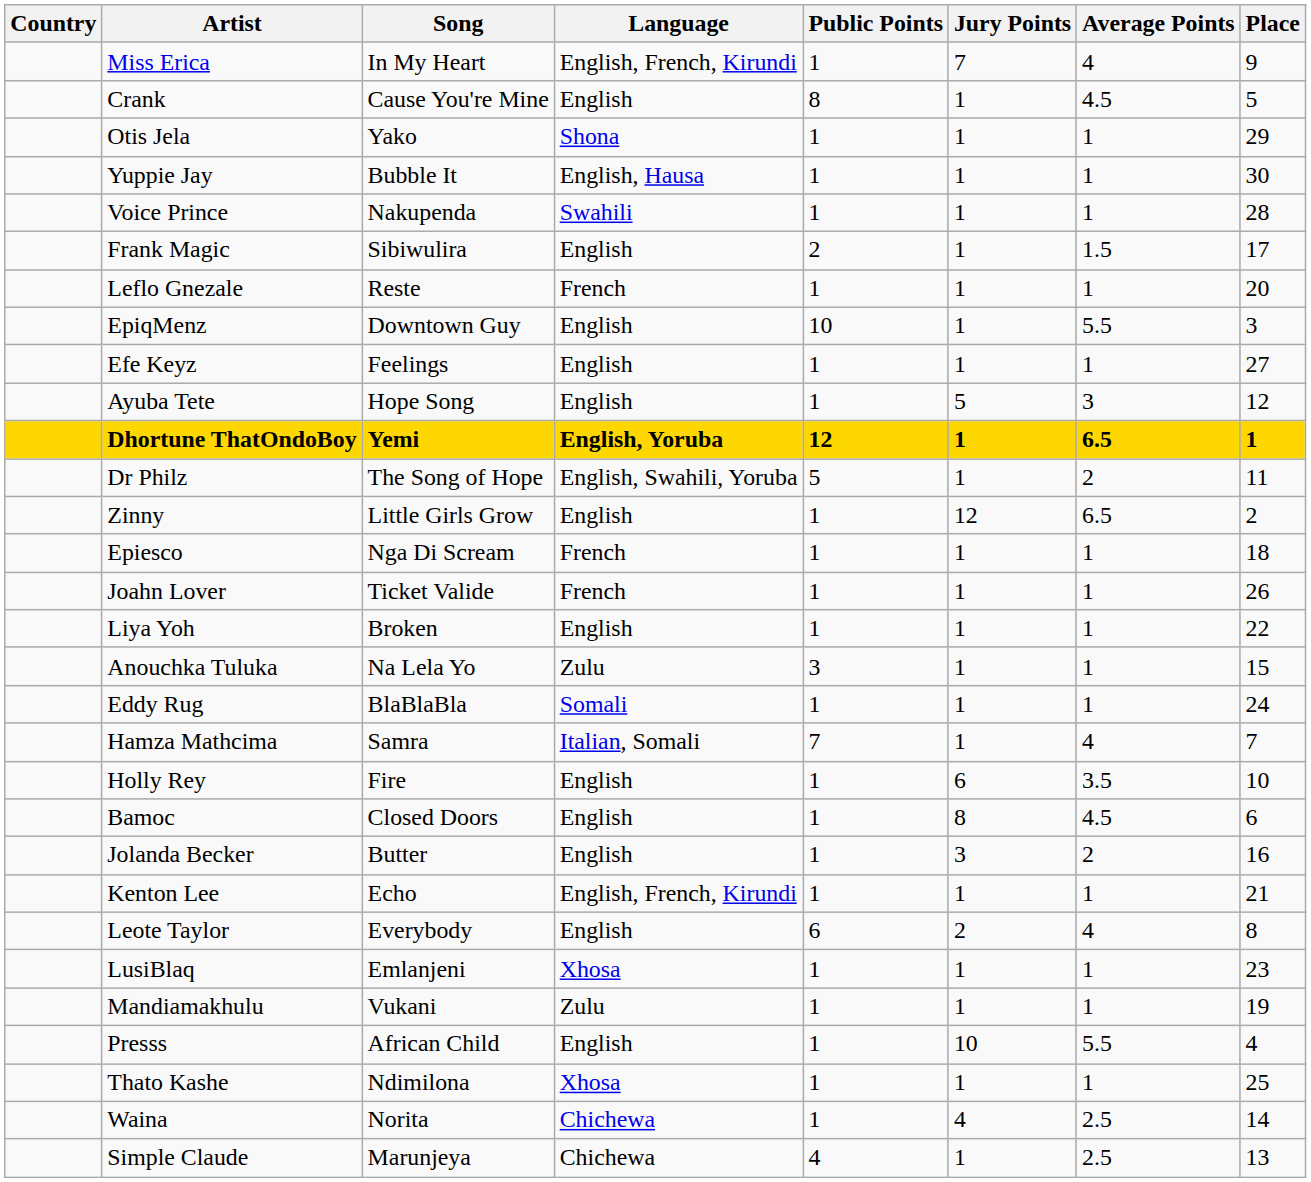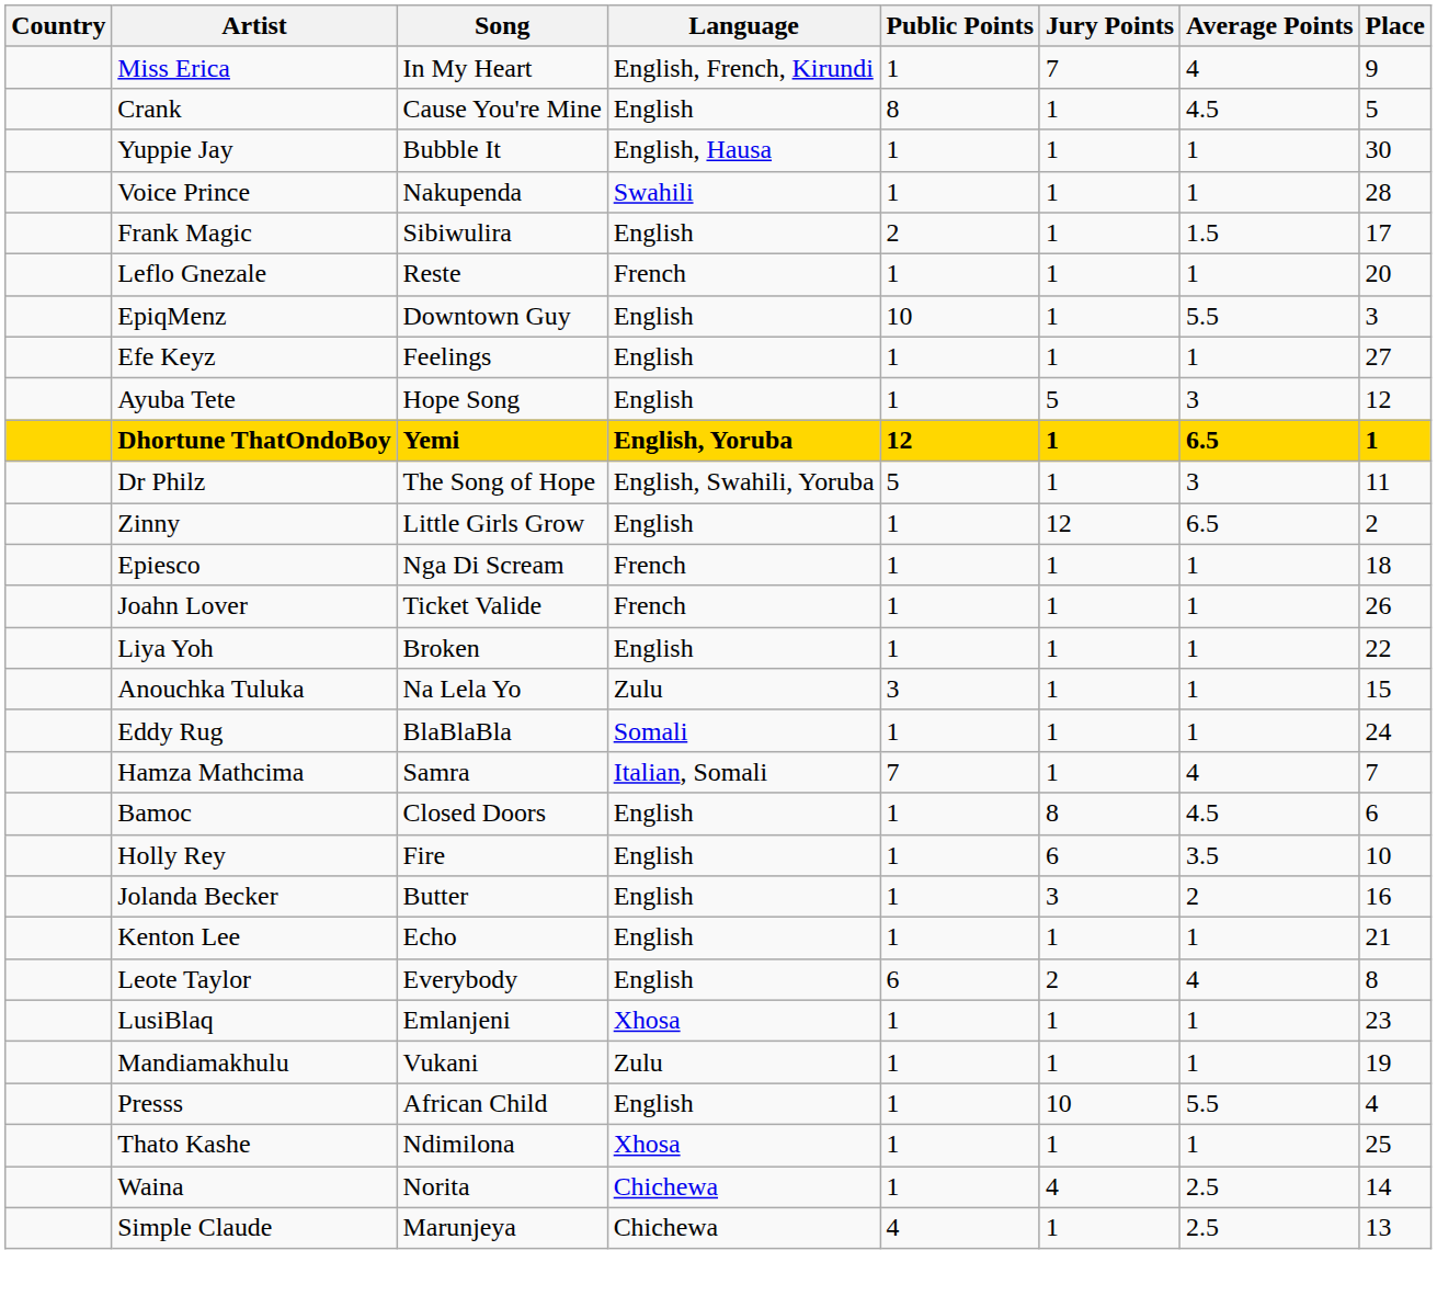- row: Otis Jela | Yako | Shona | 1 | 1 | 1 | 29
Dr Philz | Average Points: 2 -> 3
rows swapped: Bamoc <-> Holly Rey
Kenton Lee | Language: English, French, Kirundi -> English
